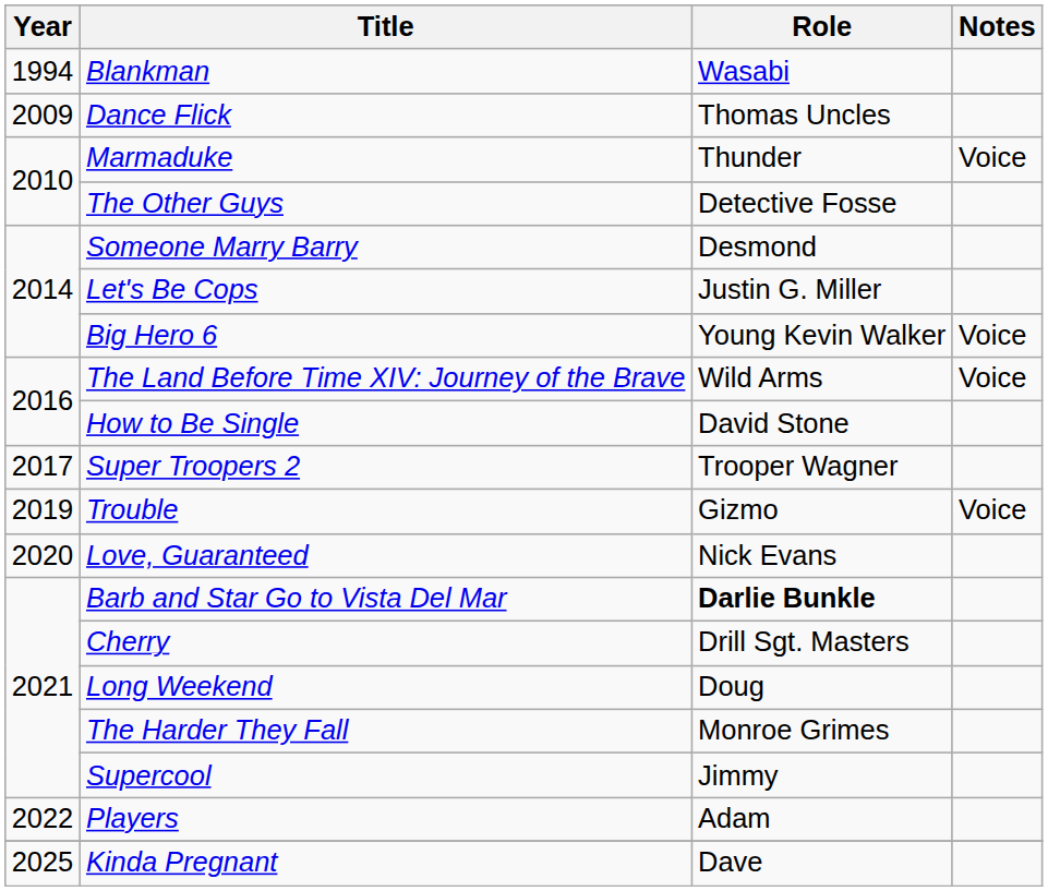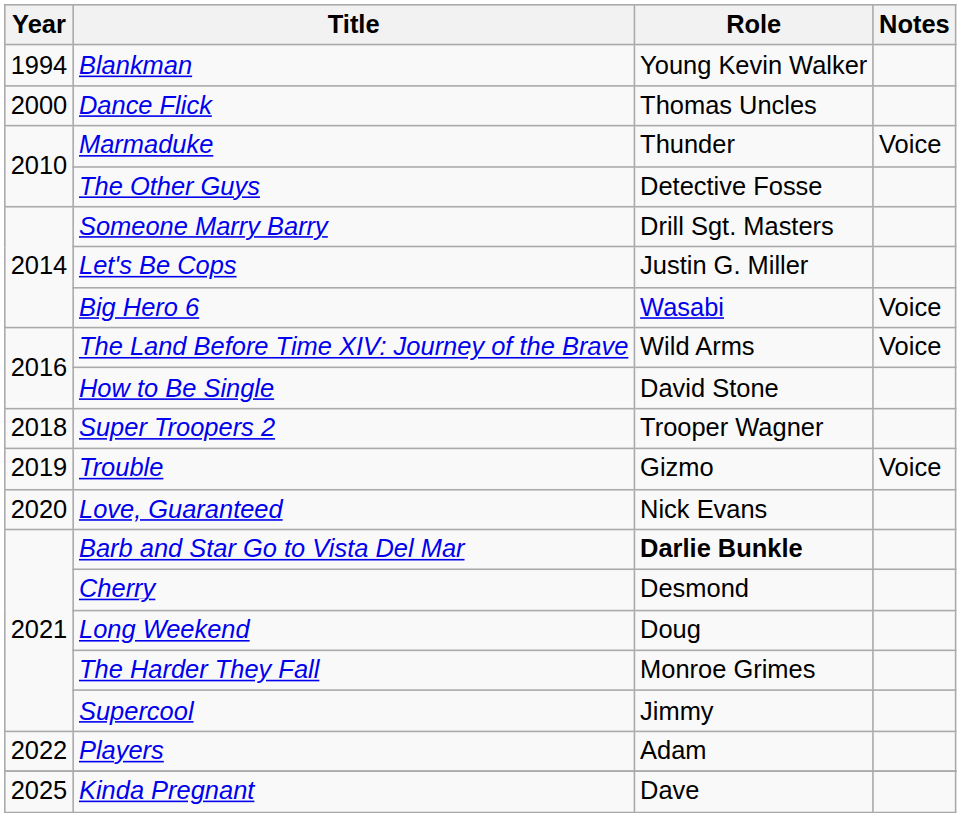Blankman | Role: Wasabi -> Young Kevin Walker
Dance Flick | Year: 2009 -> 2000
Someone Marry Barry | Role: Desmond -> Drill Sgt. Masters
Big Hero 6 | Role: Young Kevin Walker -> Wasabi
Super Troopers 2 | Year: 2017 -> 2018
Cherry | Role: Drill Sgt. Masters -> Desmond
